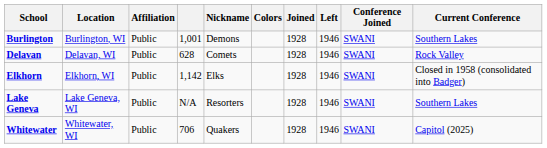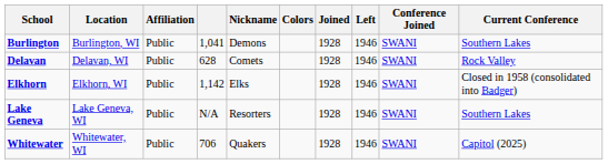Burlington | column 4: 1,001 -> 1,041
